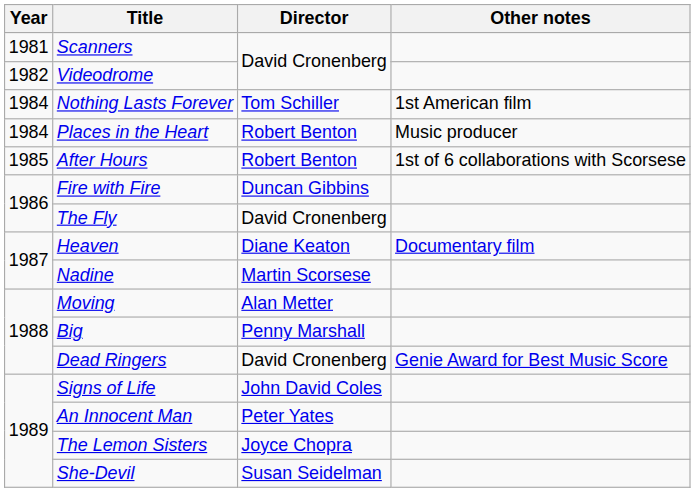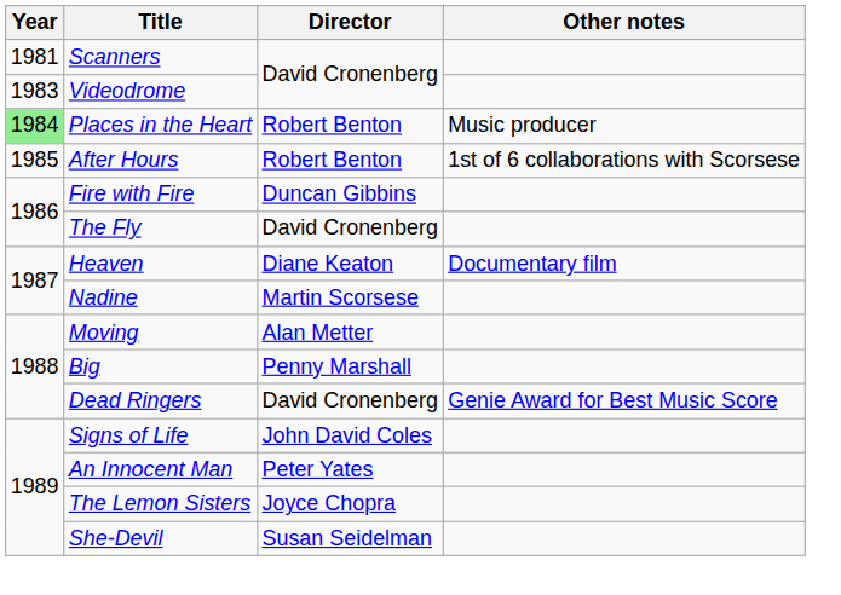Videodrome | Year: 1982 -> 1983
- row: 1984 | Nothing Lasts Forever | Tom Schiller | 1st American film
Places in the Heart | Year: no background -> lightgreen background
